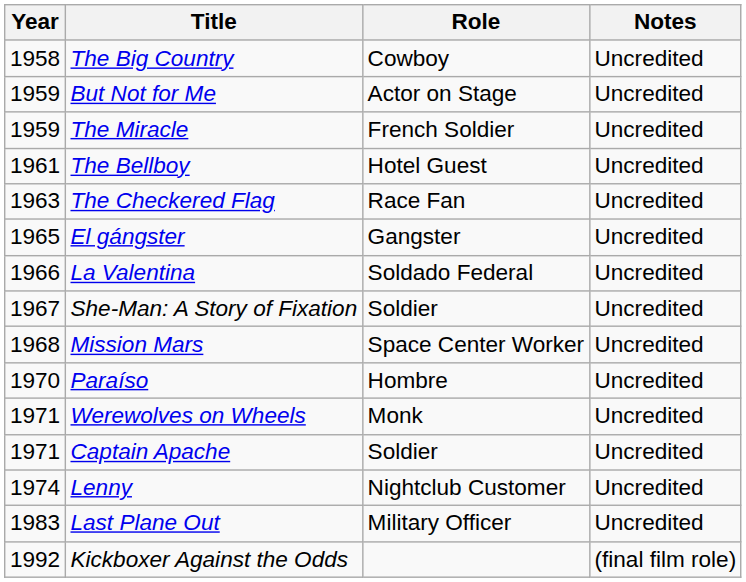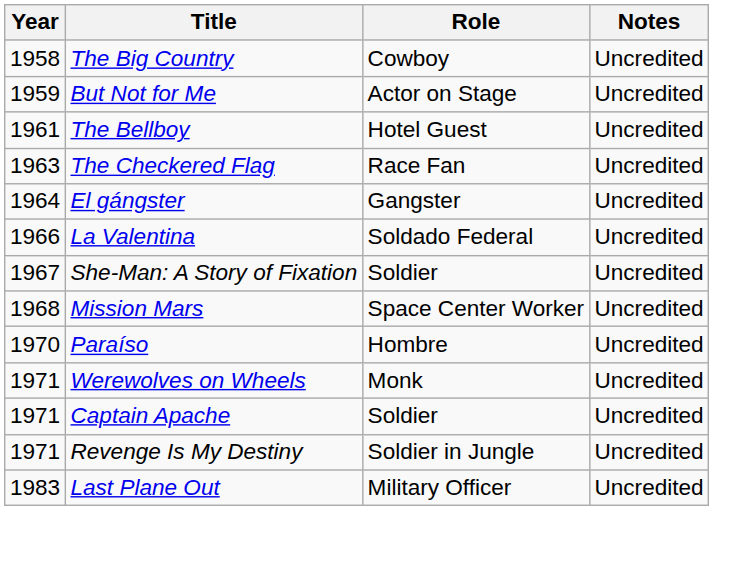- row: 1959 | The Miracle | French Soldier | Uncredited
El gángster | Year: 1965 -> 1964
+ row: 1971 | Revenge Is My Destiny | Soldier in Jungle | Uncredited
- row: 1974 | Lenny | Nightclub Customer | Uncredited
- row: 1992 | Kickboxer Against the Odds | (final film role)
